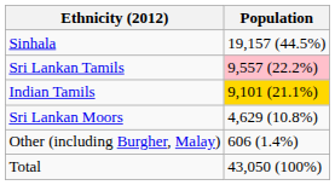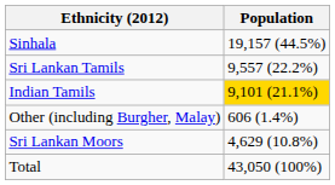Sri Lankan Tamils | Population: pink background -> no background
rows swapped: Sri Lankan Moors <-> Other (including Burgher, Malay)
